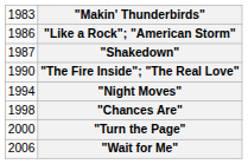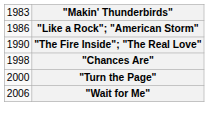- row: 1987 | "Shakedown"
- row: 1994 | "Night Moves"
